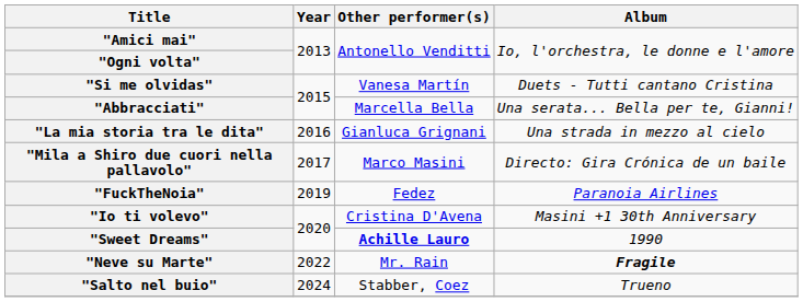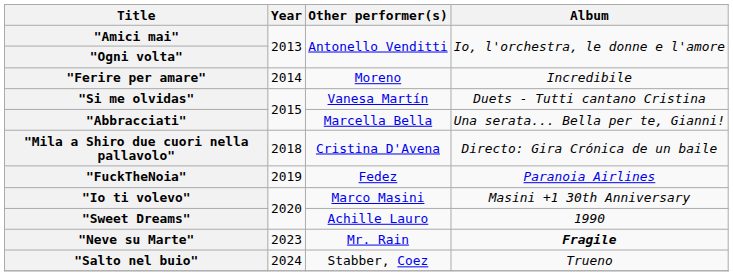+ row: "Ferire per amare" | 2014 | Moreno | Incredibile
- row: "La mia storia tra le dita" | 2016 | Gianluca Grignani | Una strada in mezzo al cielo
"Mila a Shiro due cuori nella pallavolo" | Year: 2017 -> 2018
"Mila a Shiro due cuori nella pallavolo" | Other performer(s): Marco Masini -> Cristina D'Avena
"Io ti volevo" | Other performer(s): Cristina D'Avena -> Marco Masini
"Sweet Dreams" | Other performer(s): bold -> normal
"Neve su Marte" | Year: 2022 -> 2023
